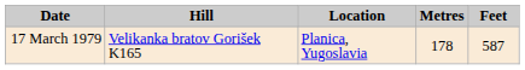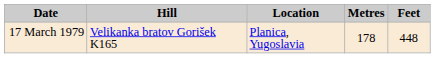17 March 1979 | Feet: 587 -> 448
